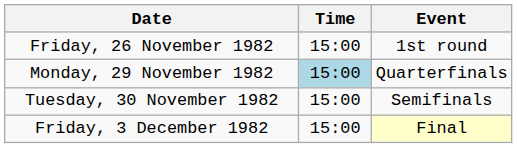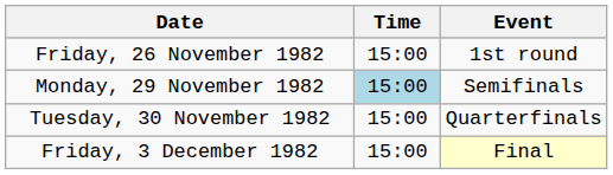Monday, 29 November 1982 | Event: Quarterfinals -> Semifinals
Tuesday, 30 November 1982 | Event: Semifinals -> Quarterfinals
